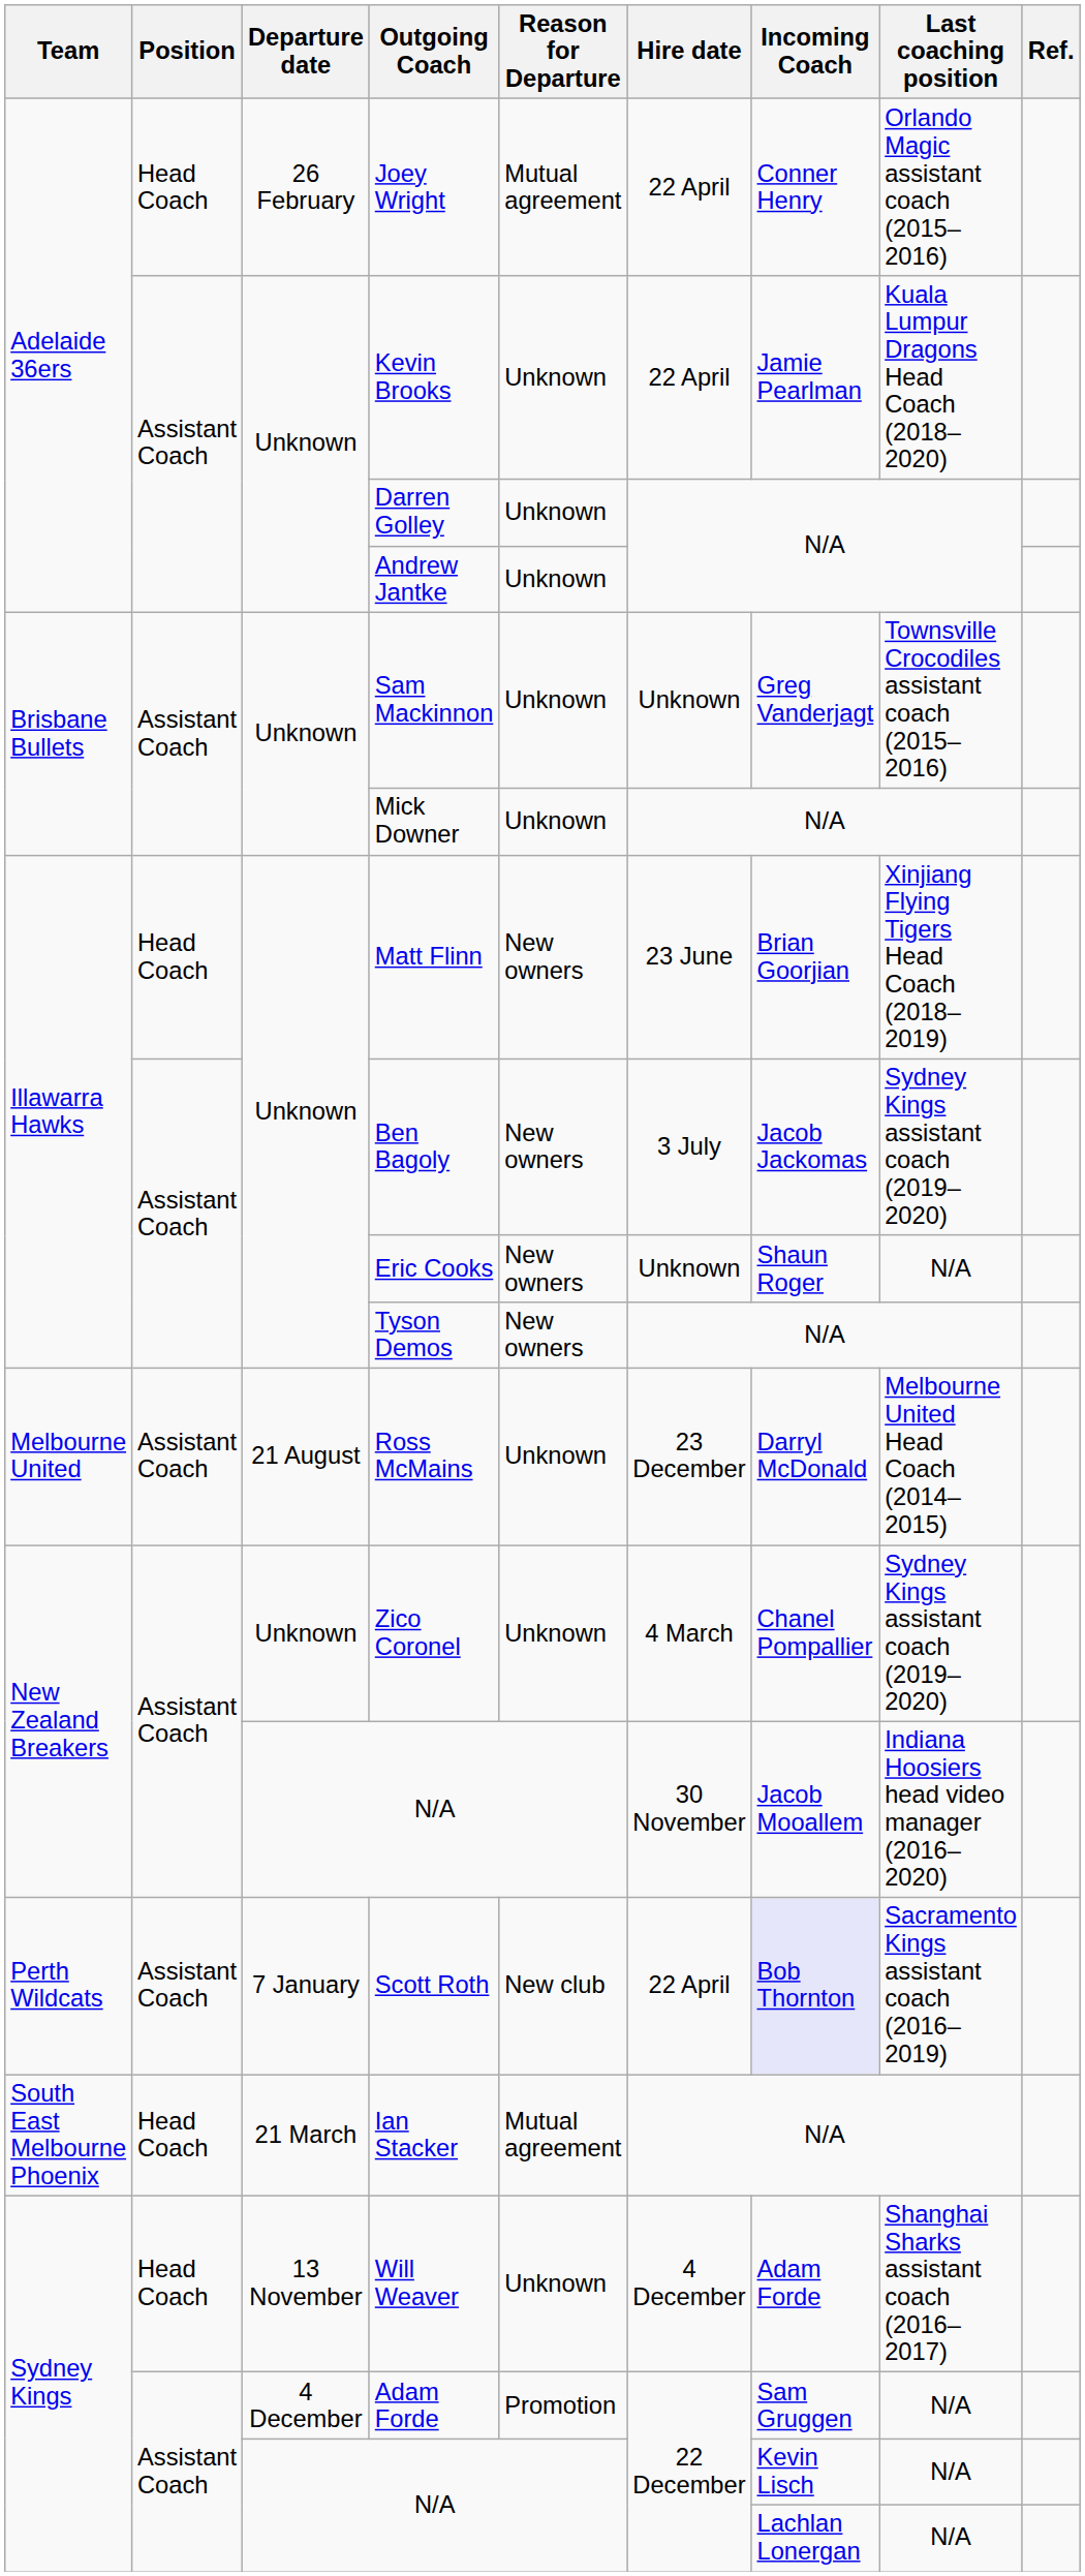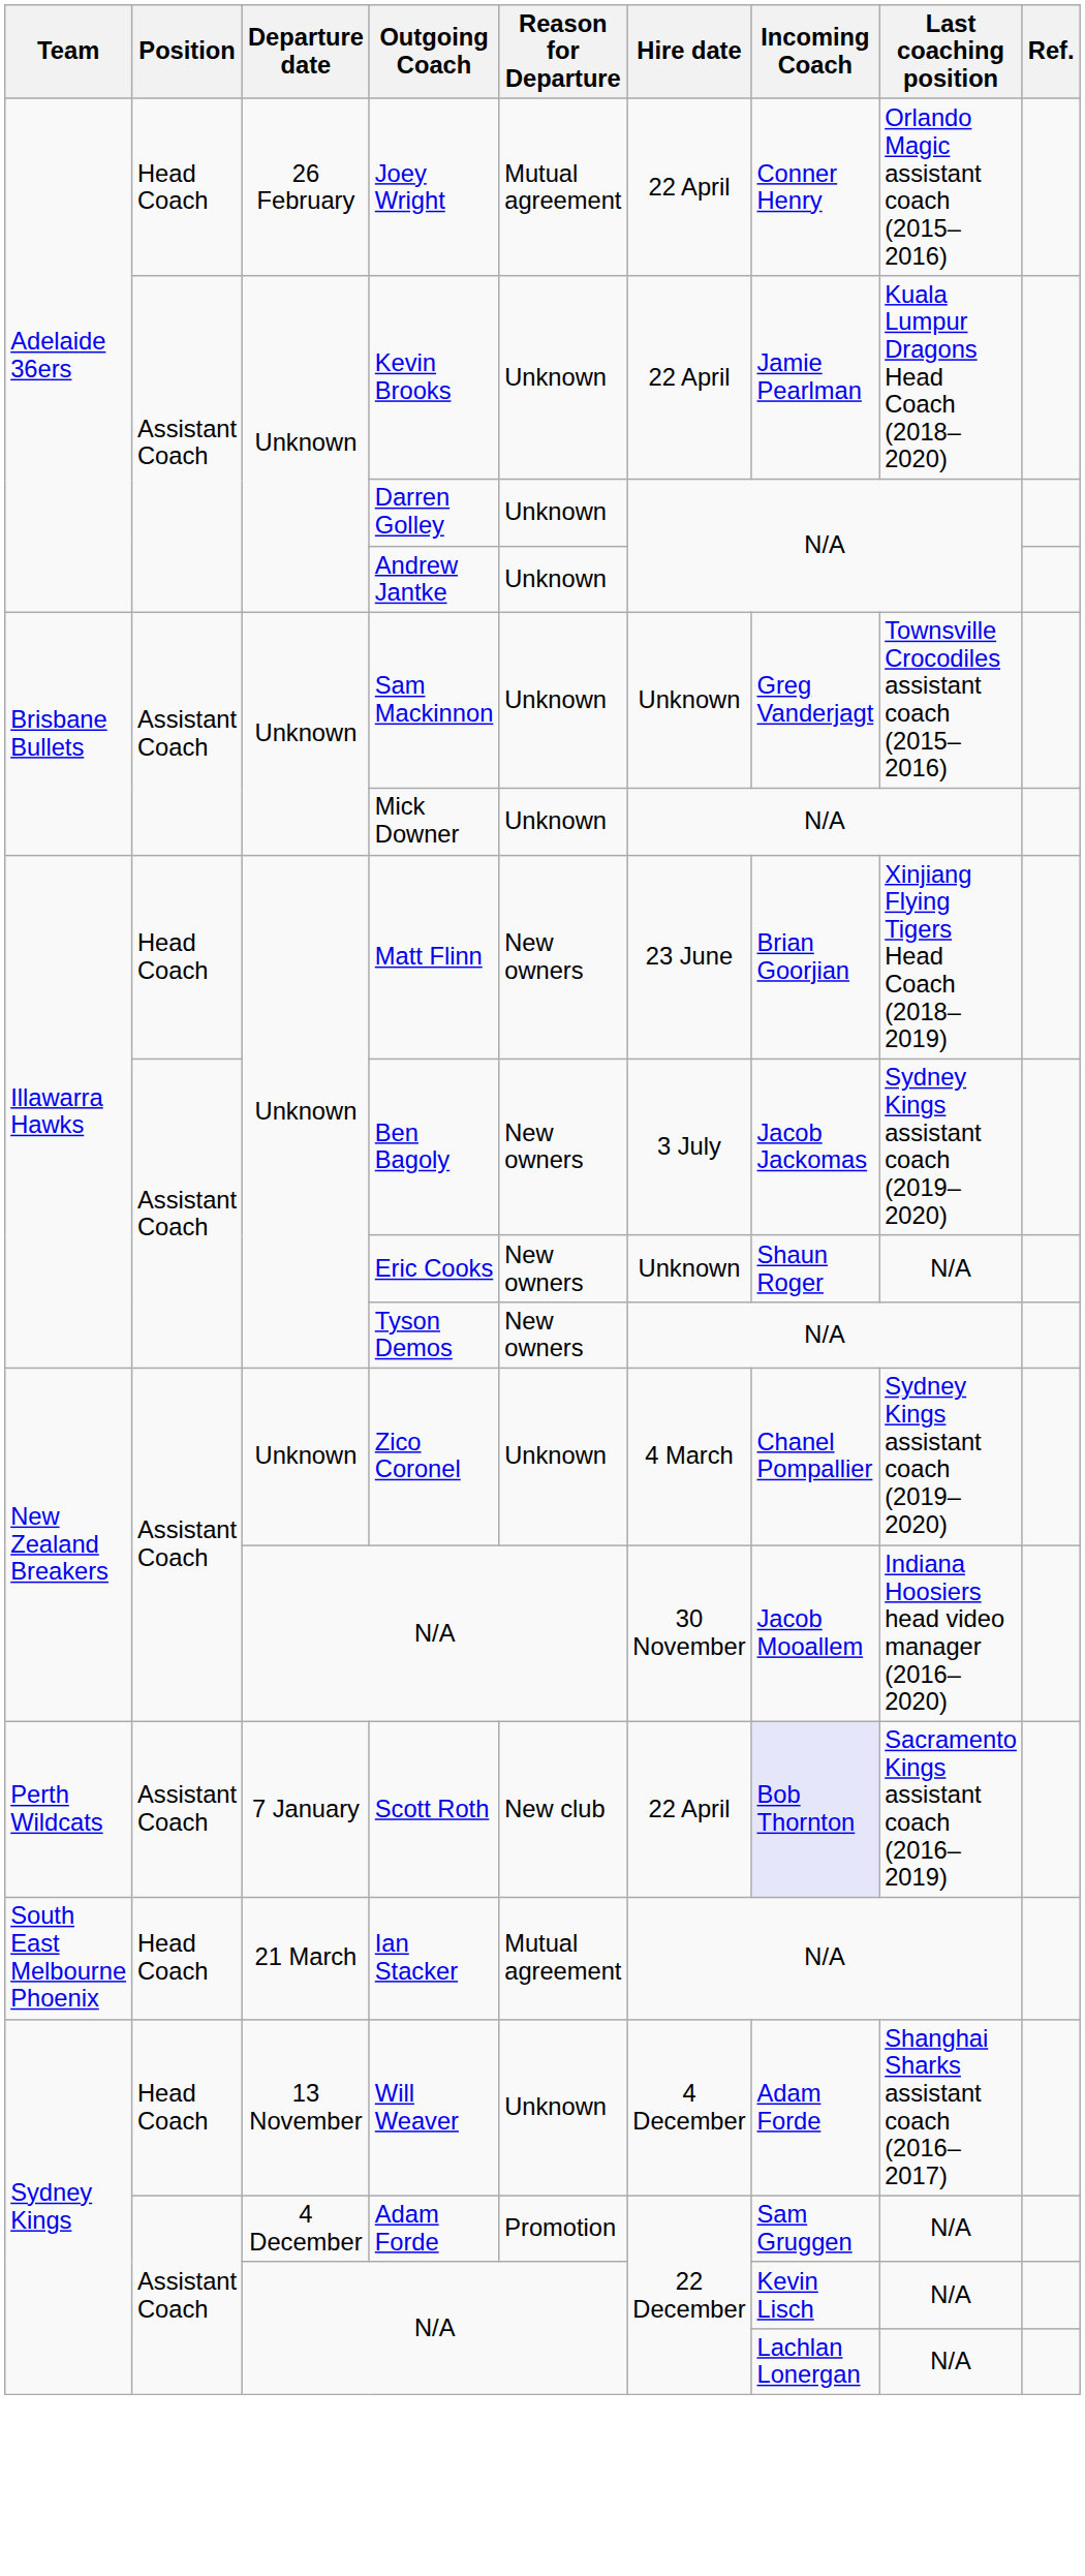- row: Melbourne United | Assistant Coach | 21 August | Ross McMains | Unknown | 23 December | Darryl McDonald | Melbourne United Head Coach (2014–2015)
